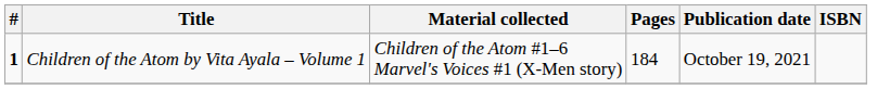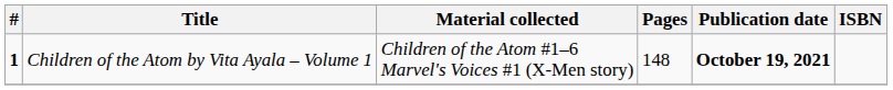Children of the Atom by Vita Ayala – Volume 1 | Pages: 184 -> 148
Children of the Atom by Vita Ayala – Volume 1 | Publication date: normal -> bold
